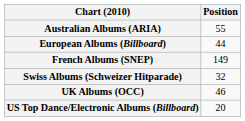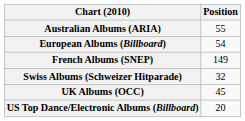European Albums (Billboard) | Position: 44 -> 54
UK Albums (OCC) | Position: 46 -> 45
